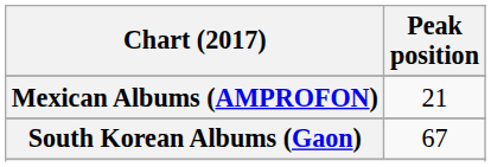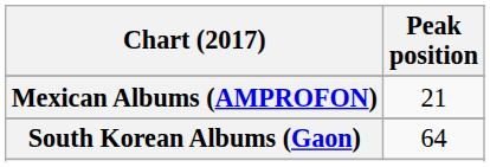South Korean Albums (Gaon) | Peak position: 67 -> 64
